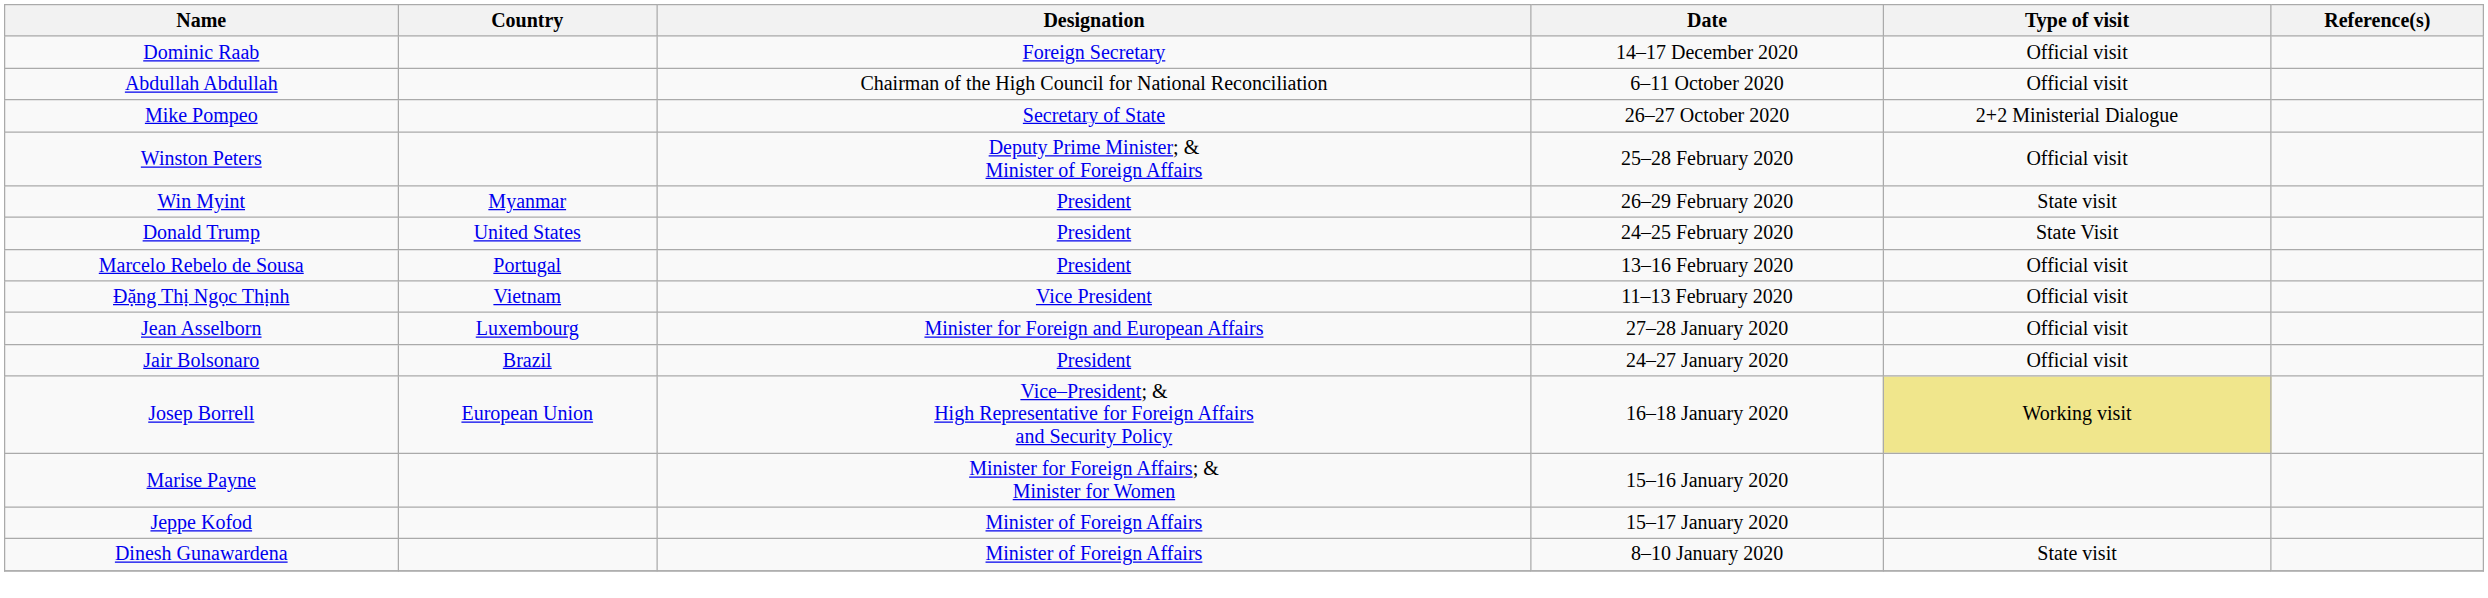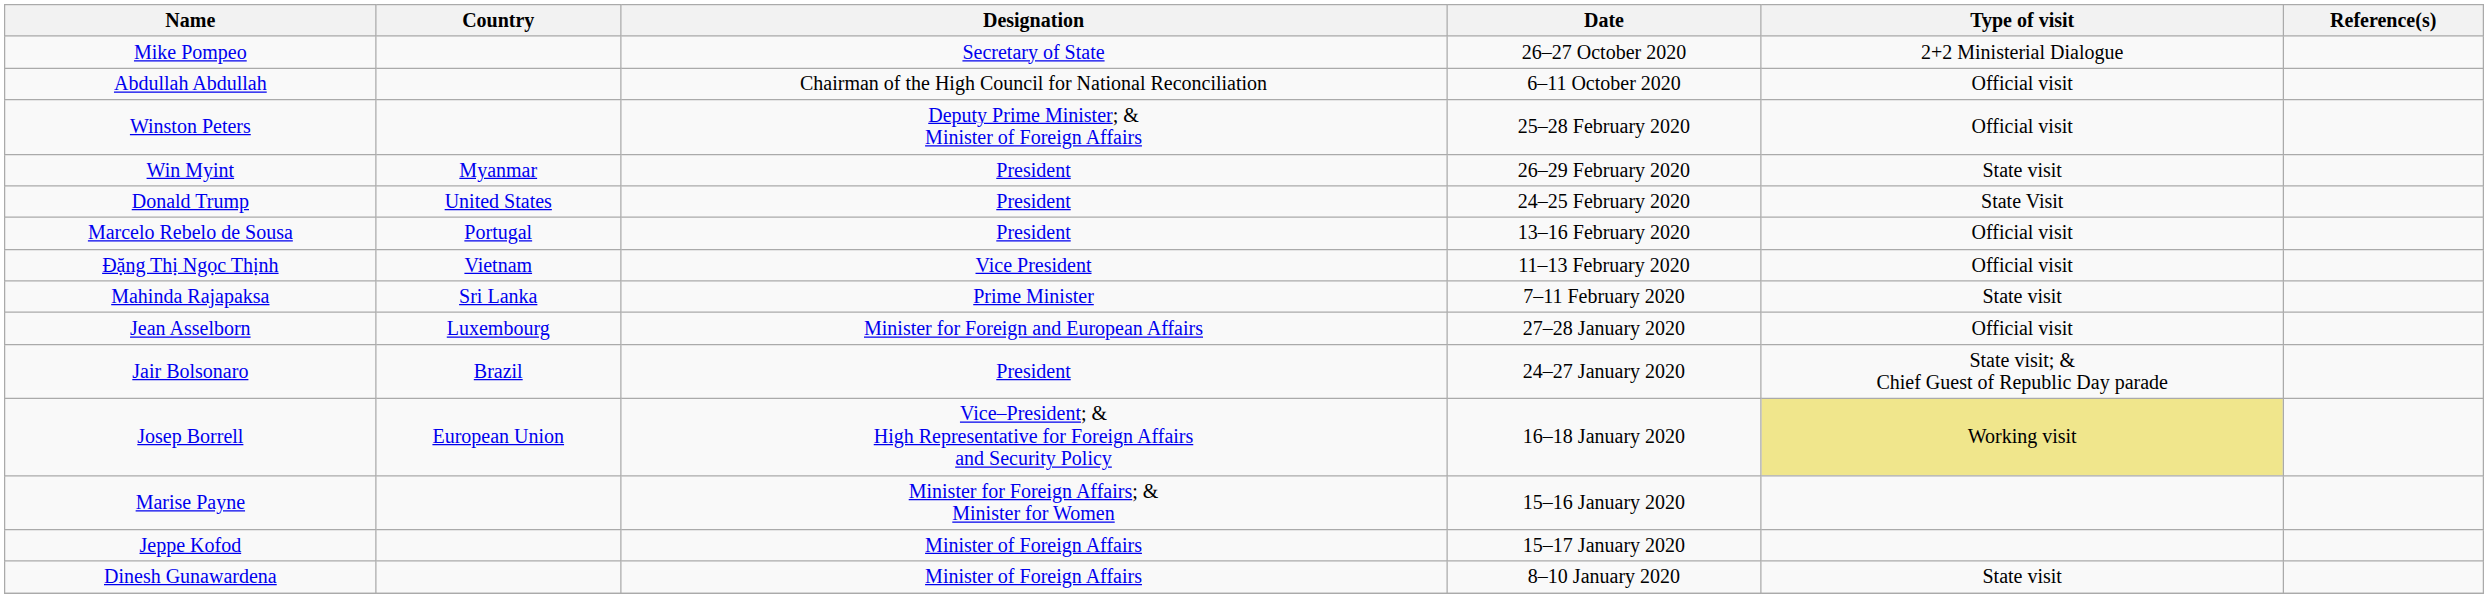- row: Dominic Raab | Foreign Secretary | 14–17 December 2020 | Official visit
rows swapped: Mike Pompeo <-> Abdullah Abdullah
+ row: Mahinda Rajapaksa | Sri Lanka | Prime Minister | 7–11 February 2020 | State visit
Jair Bolsonaro | Type of visit: Official visit -> State visit; & Chief Guest of Republic Day parade
